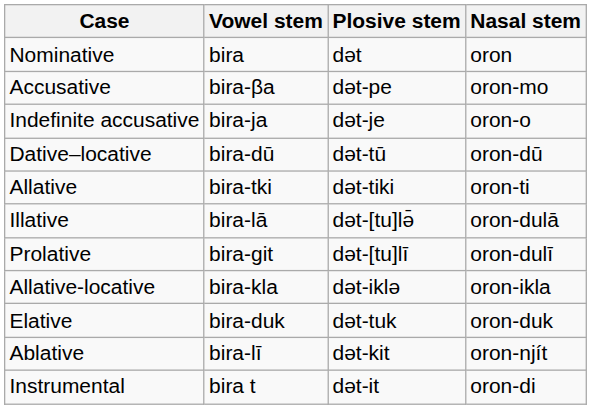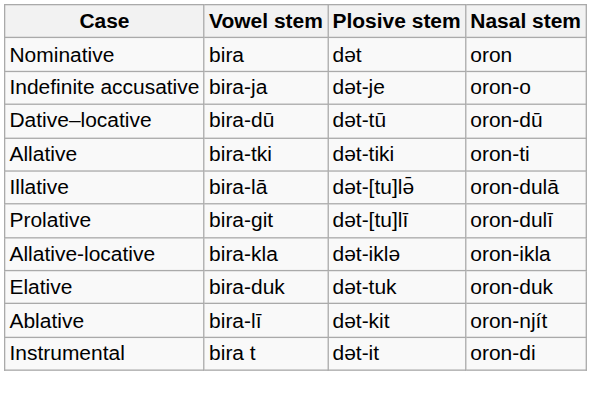- row: Accusative | bira-βa | dət-pe | oron-mo
